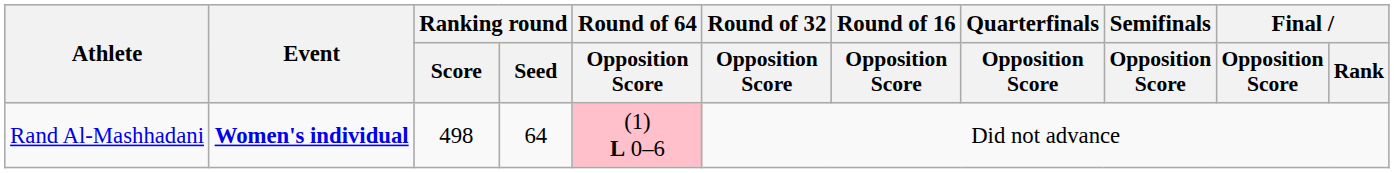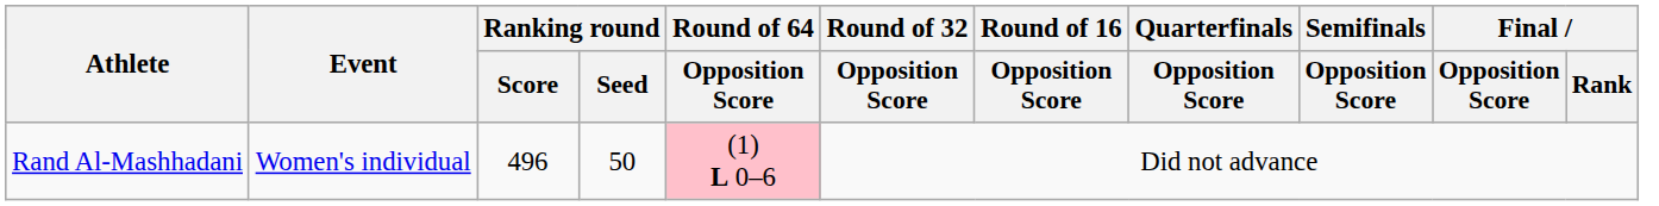Rand Al-Mashhadani | Event: bold -> normal
Rand Al-Mashhadani | Ranking round / Score: 498 -> 496
Rand Al-Mashhadani | Ranking round / Seed: 64 -> 50
